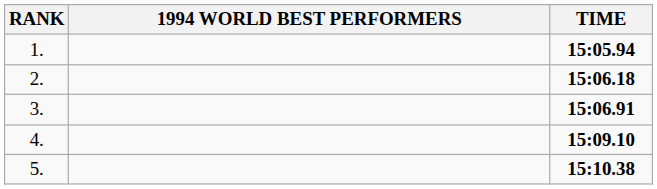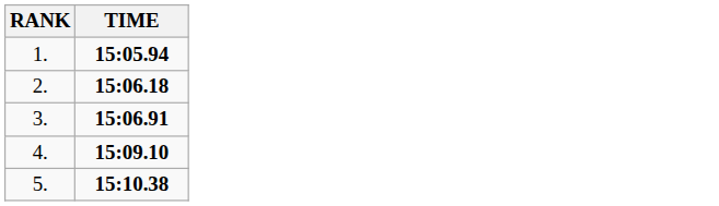- column: 1994 WORLD BEST PERFORMERS
